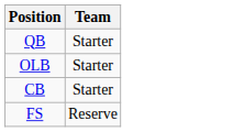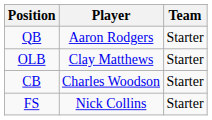+ column: Player | Aaron Rodgers | Clay Matthews | Charles Woodson | Nick Collins
FS | Team: Reserve -> Starter
